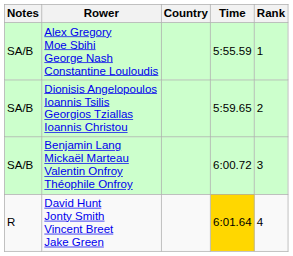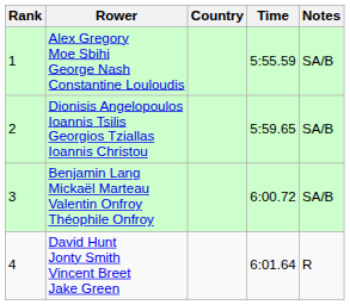columns swapped: Rank <-> Notes
David Hunt Jonty Smith Vincent Breet Jake Green | Time: gold background -> no background
